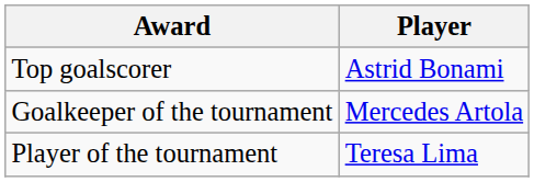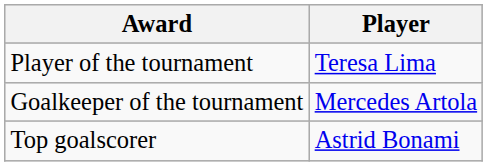rows swapped: Player of the tournament <-> Top goalscorer
